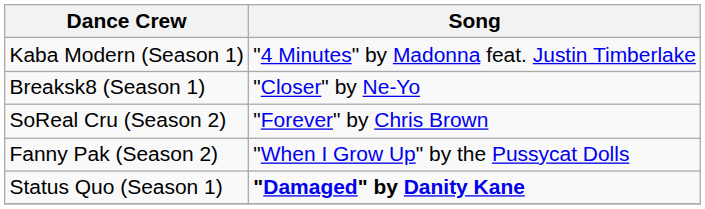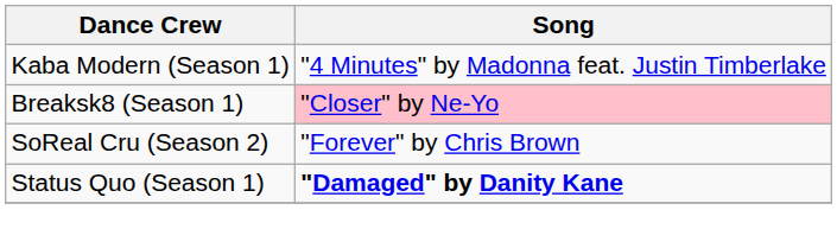Breaksk8 (Season 1) | Song: no background -> pink background
- row: Fanny Pak (Season 2) | "When I Grow Up" by the Pussycat Dolls
